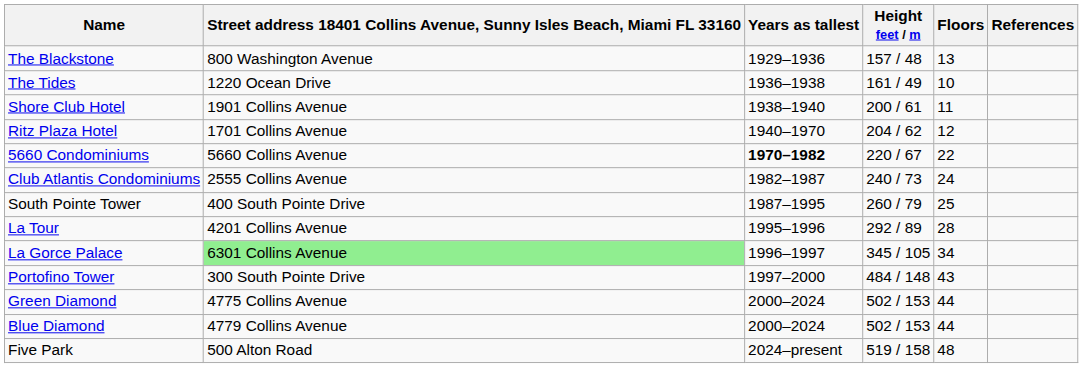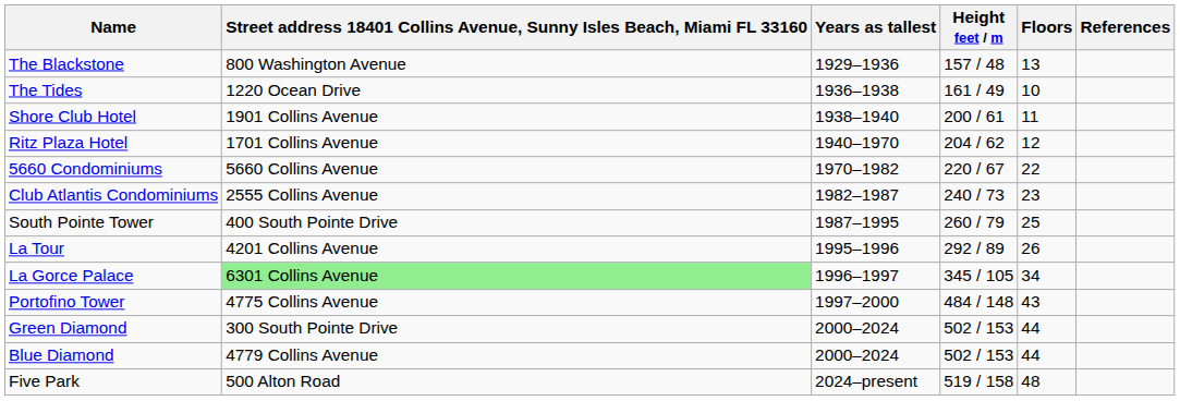5660 Condominiums | Years as tallest: bold -> normal
Club Atlantis Condominiums | Floors: 24 -> 23
La Tour | Floors: 28 -> 26
Portofino Tower | column 2: 300 South Pointe Drive -> 4775 Collins Avenue
Green Diamond | column 2: 4775 Collins Avenue -> 300 South Pointe Drive
